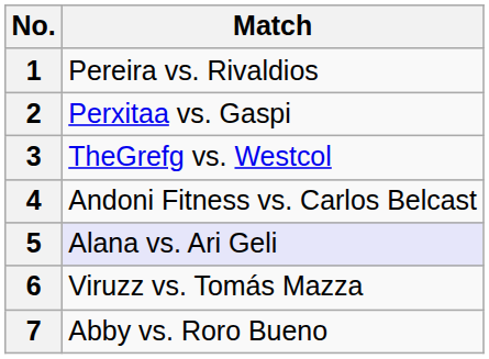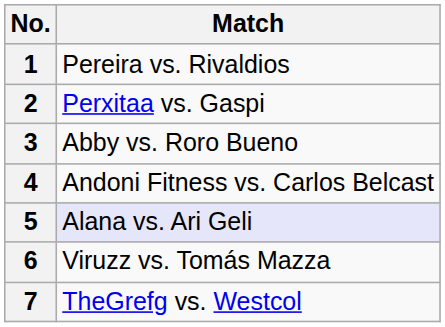3 | Match: TheGrefg vs. Westcol -> Abby vs. Roro Bueno
7 | Match: Abby vs. Roro Bueno -> TheGrefg vs. Westcol
